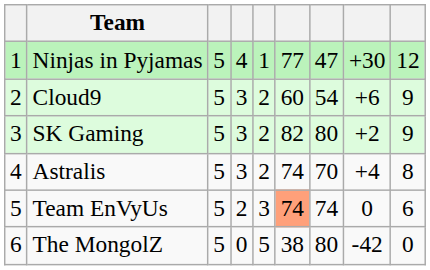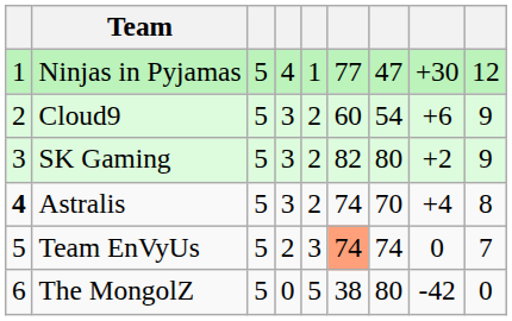Astralis | column 1: normal -> bold
Team EnVyUs | column 9: 6 -> 7
